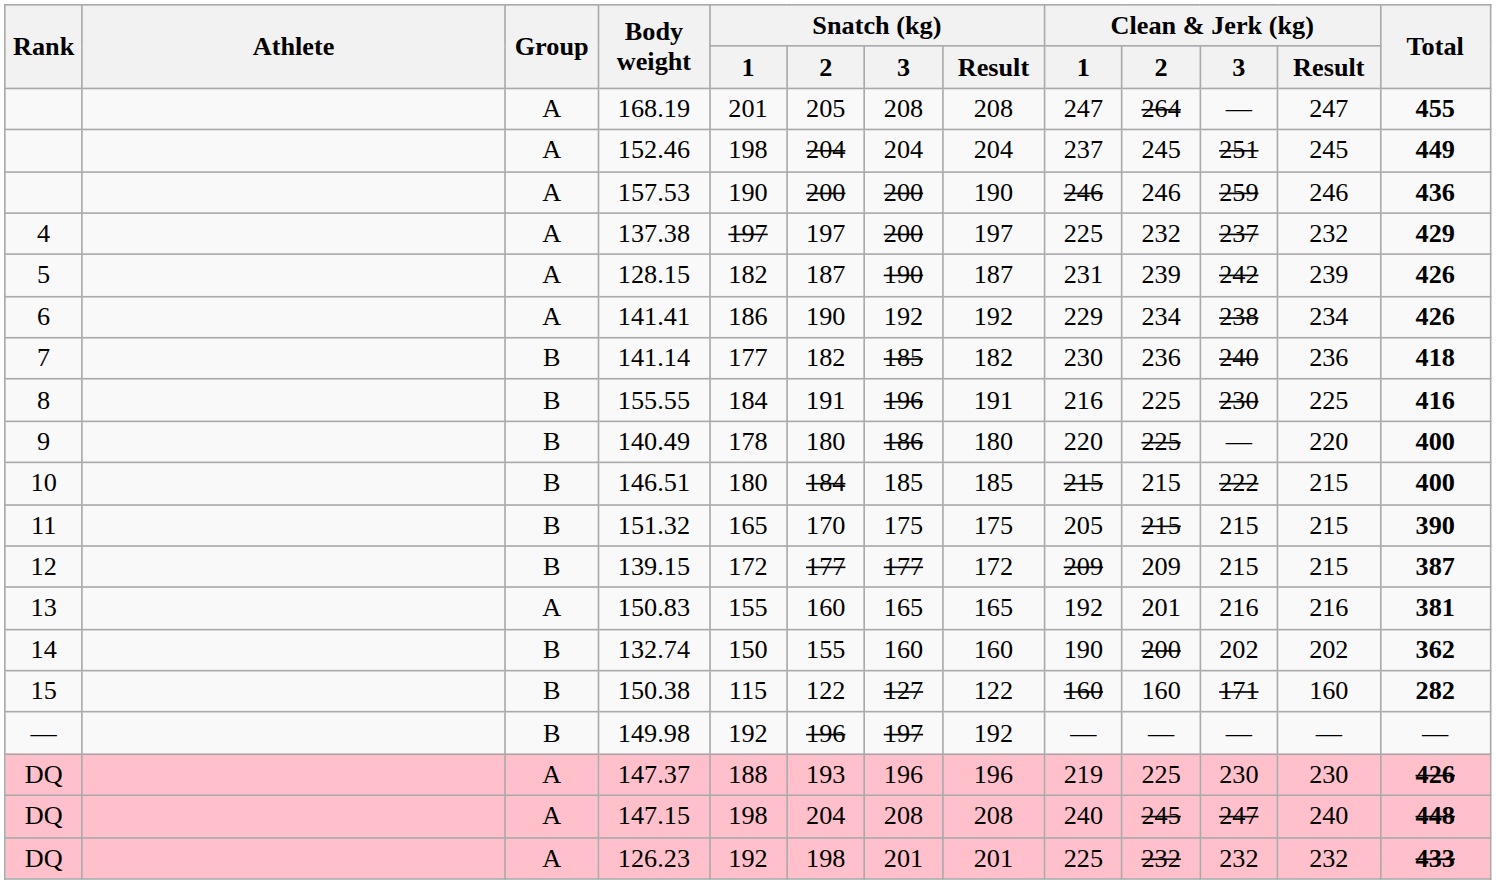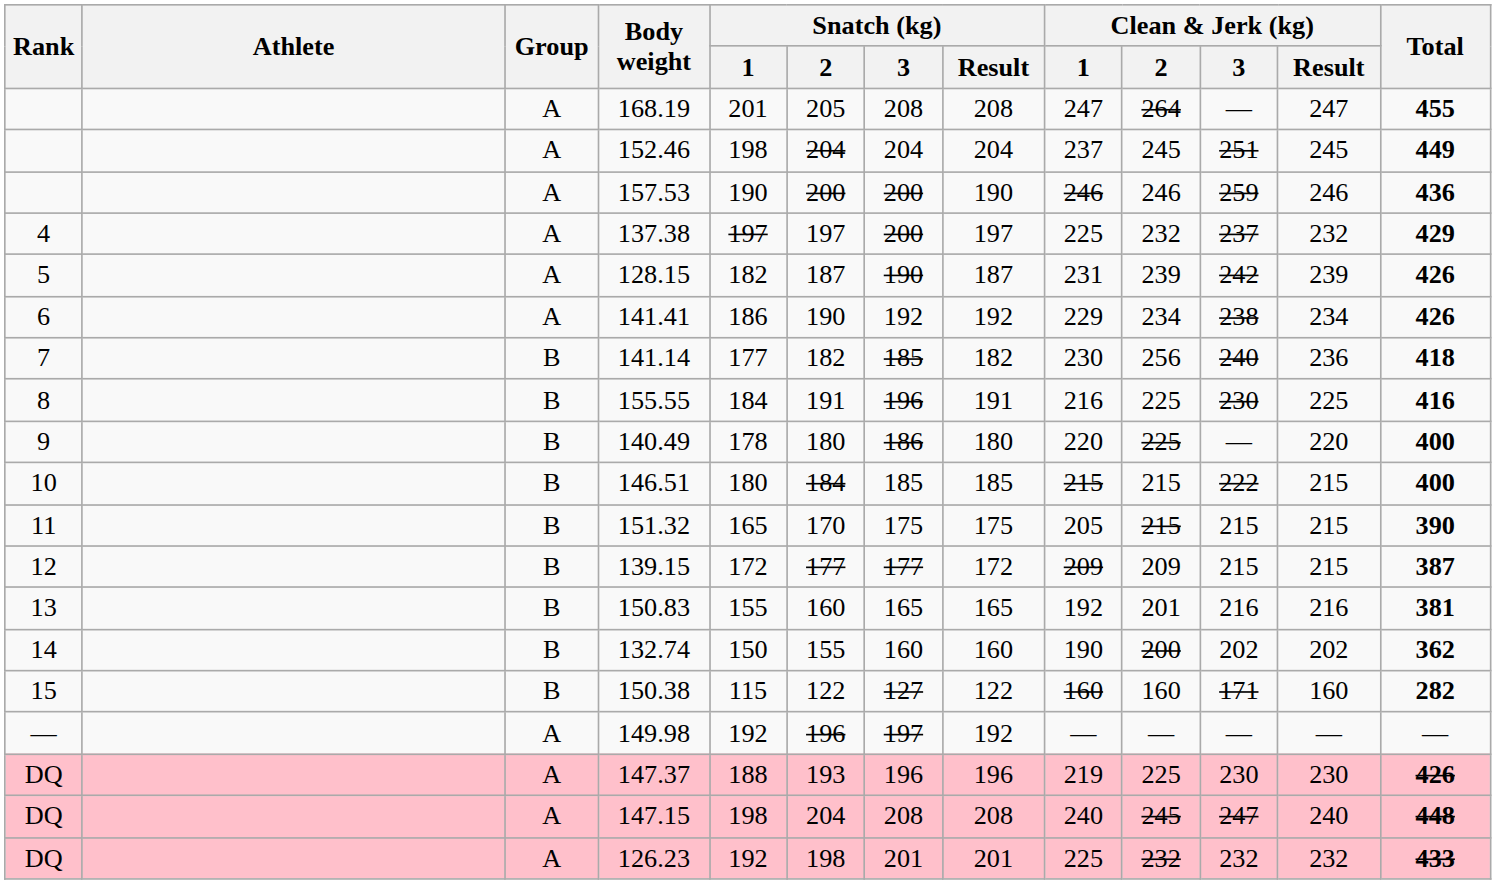141.14 | Clean & Jerk (kg) / 2: 236 -> 256
150.83 | Group: A -> B
149.98 | Group: B -> A
